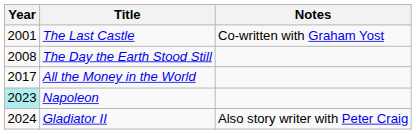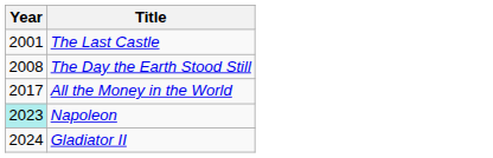- column: Notes | Co-written with Graham Yost | Also story writer with Peter Craig
